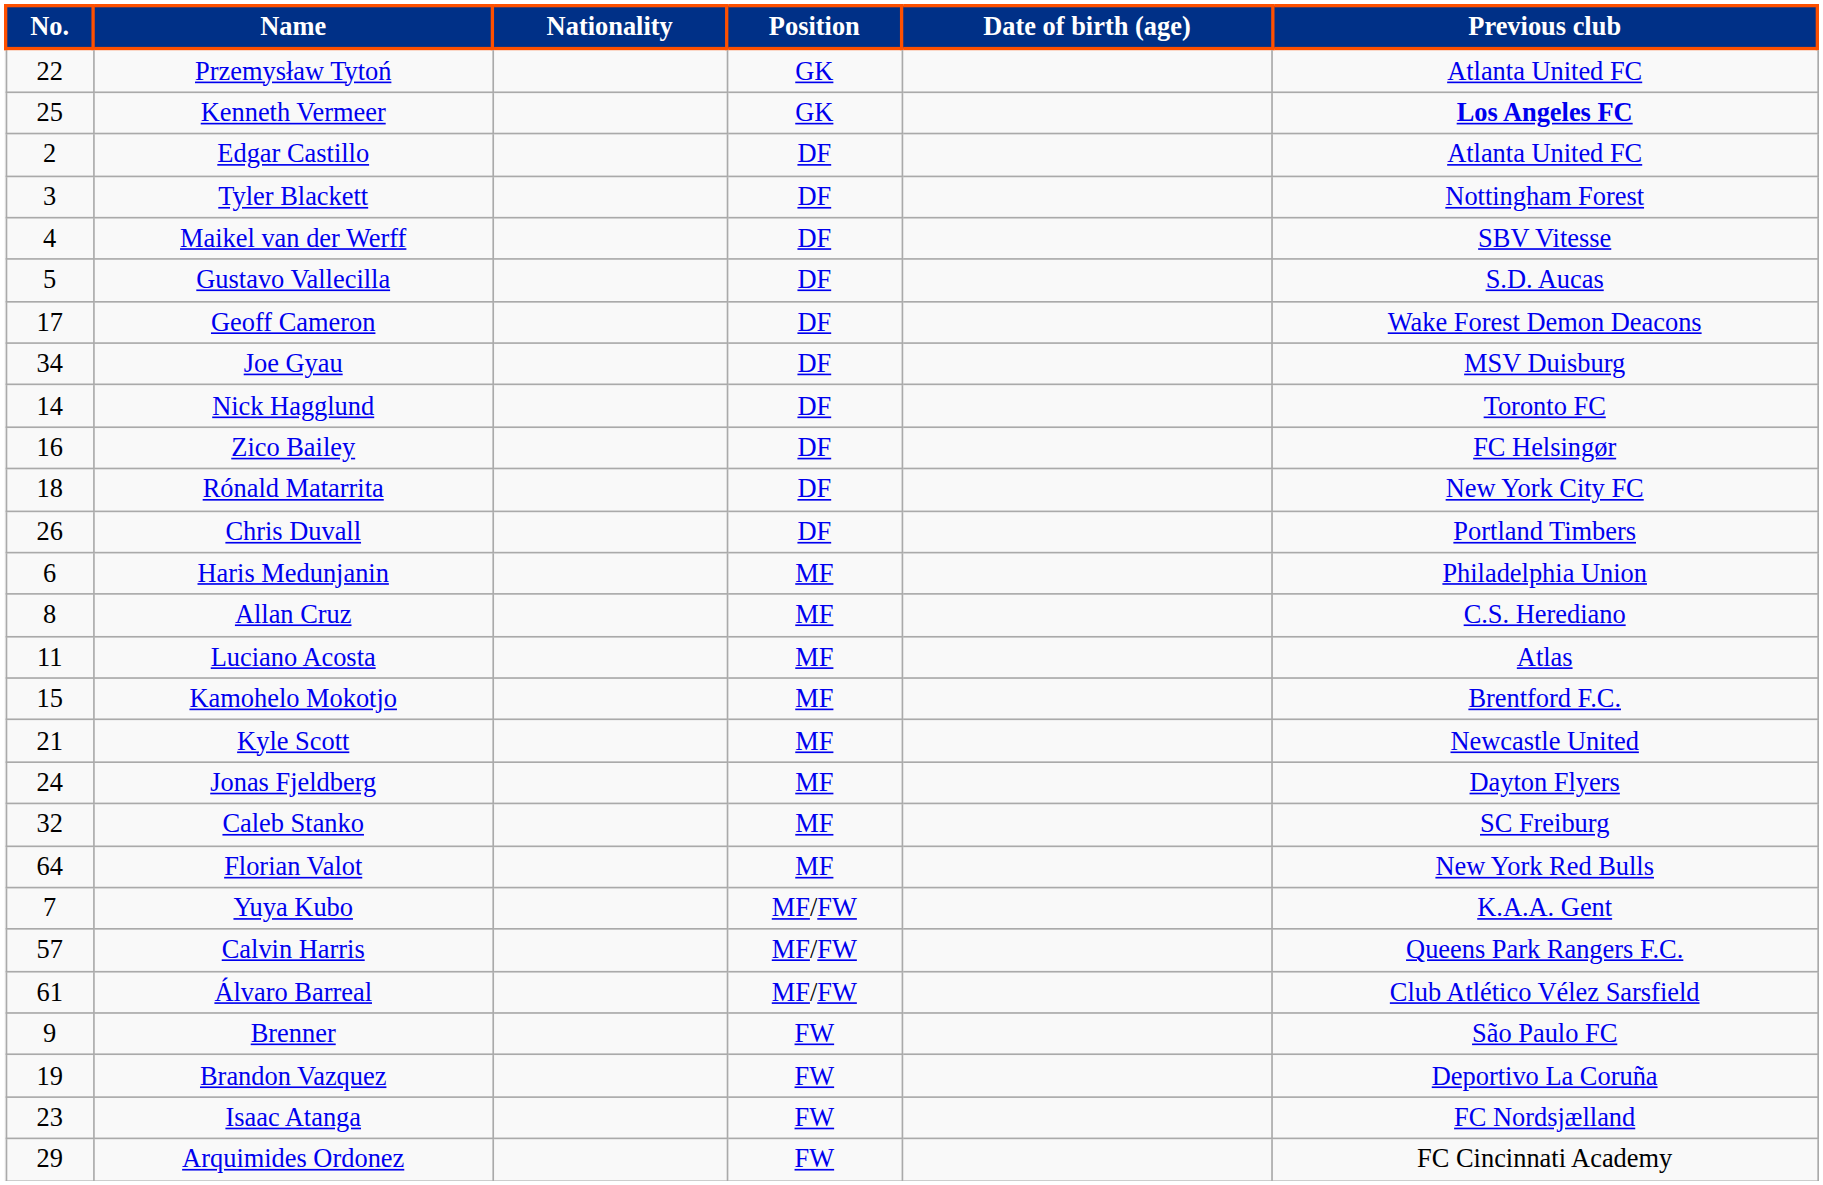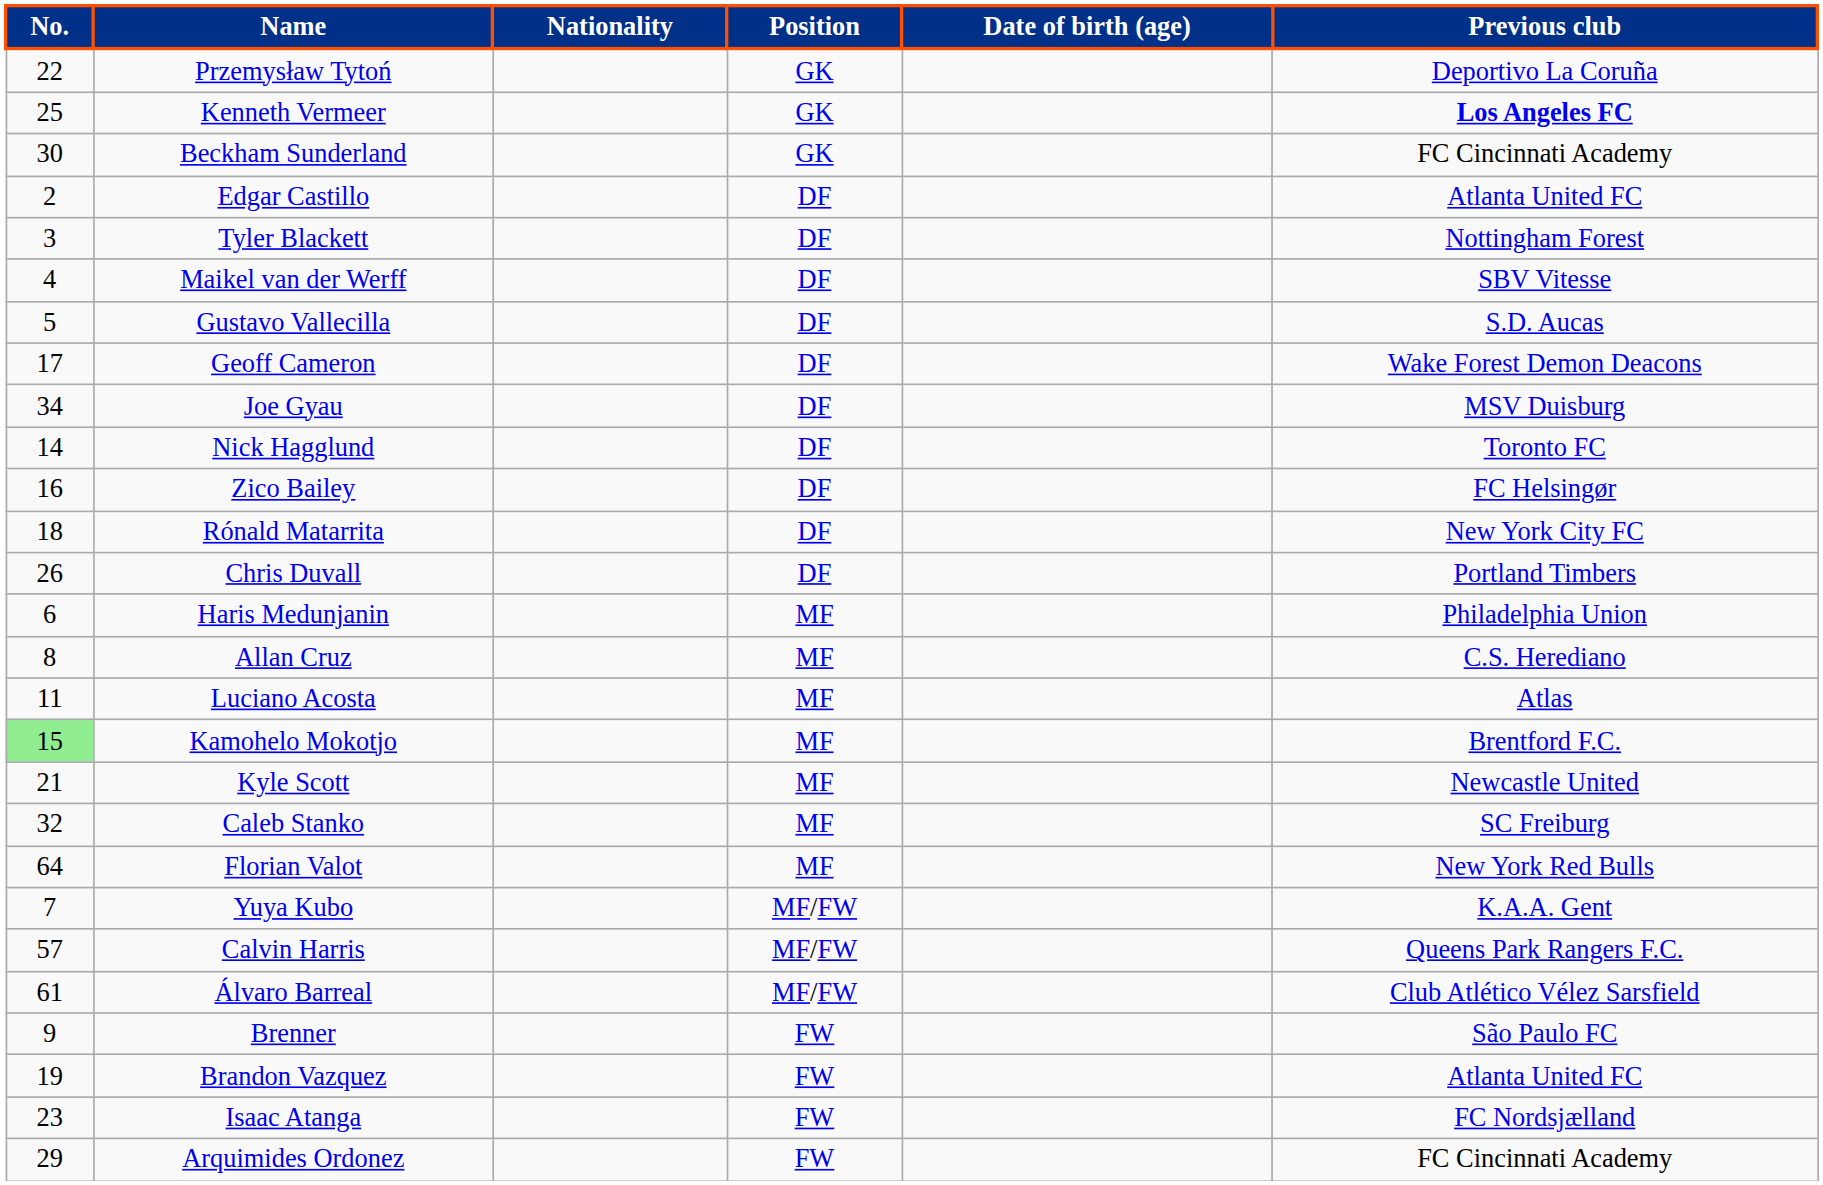Przemysław Tytoń | Previous club: Atlanta United FC -> Deportivo La Coruña
+ row: 30 | Beckham Sunderland | GK | FC Cincinnati Academy
Kamohelo Mokotjo | No.: no background -> lightgreen background
- row: 24 | Jonas Fjeldberg | MF | Dayton Flyers
Brandon Vazquez | Previous club: Deportivo La Coruña -> Atlanta United FC
